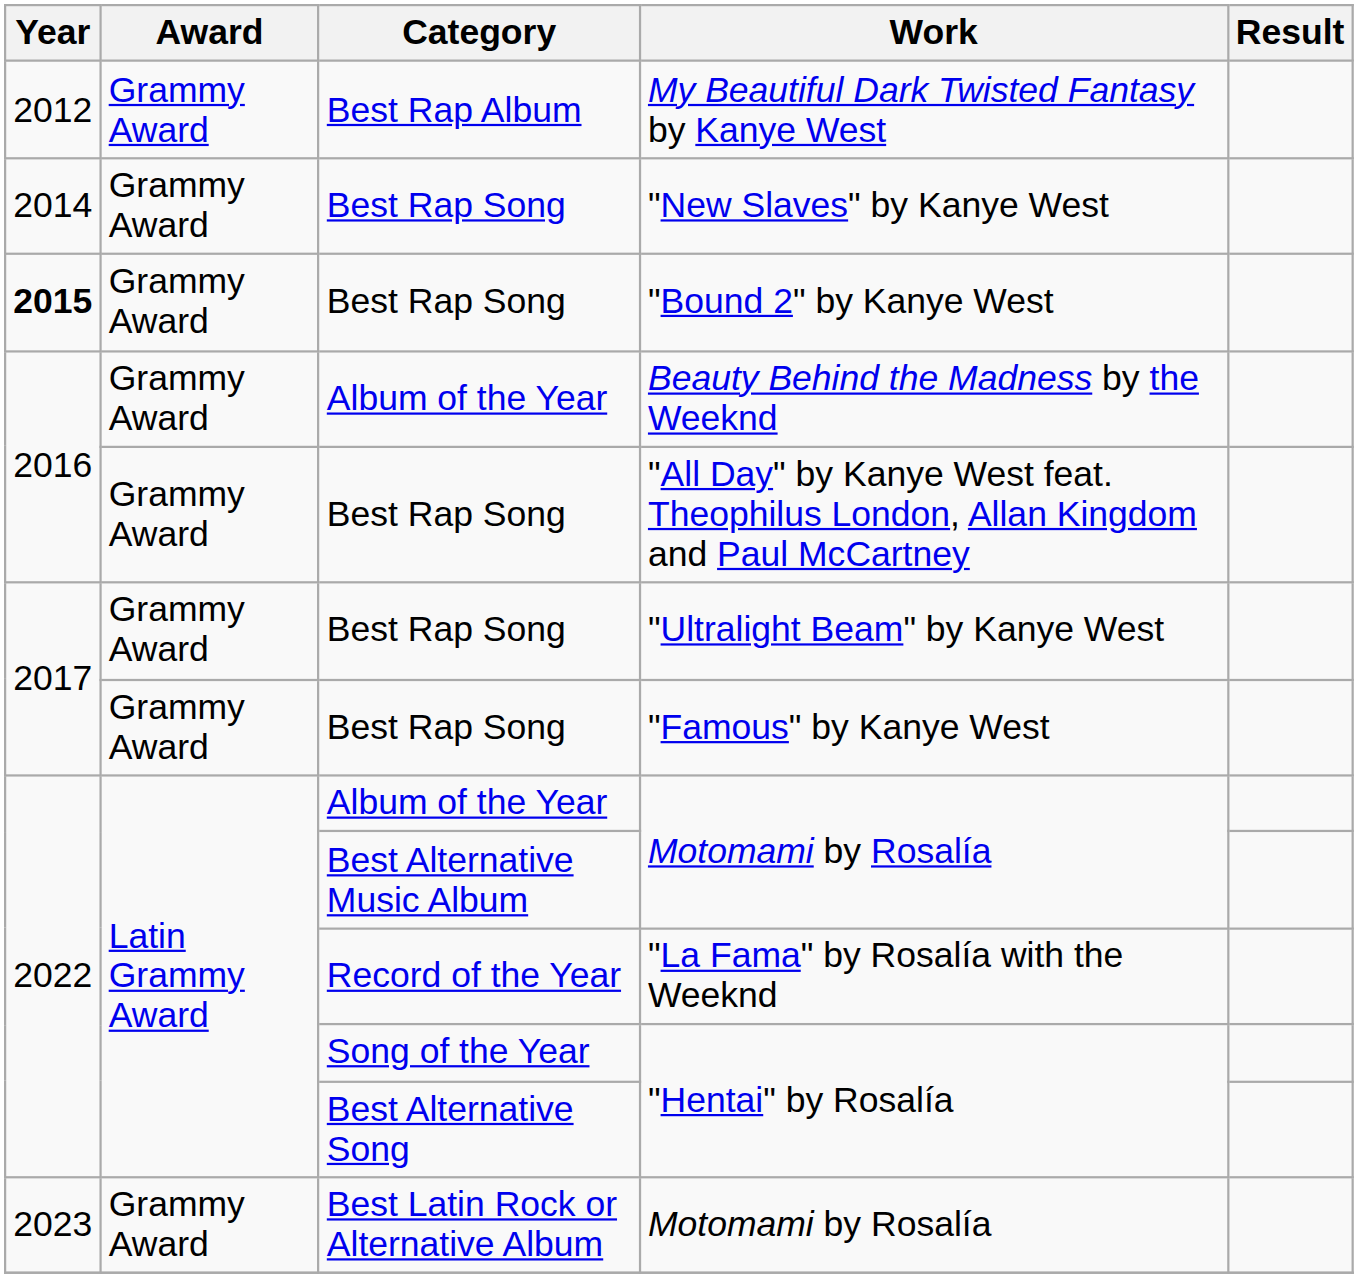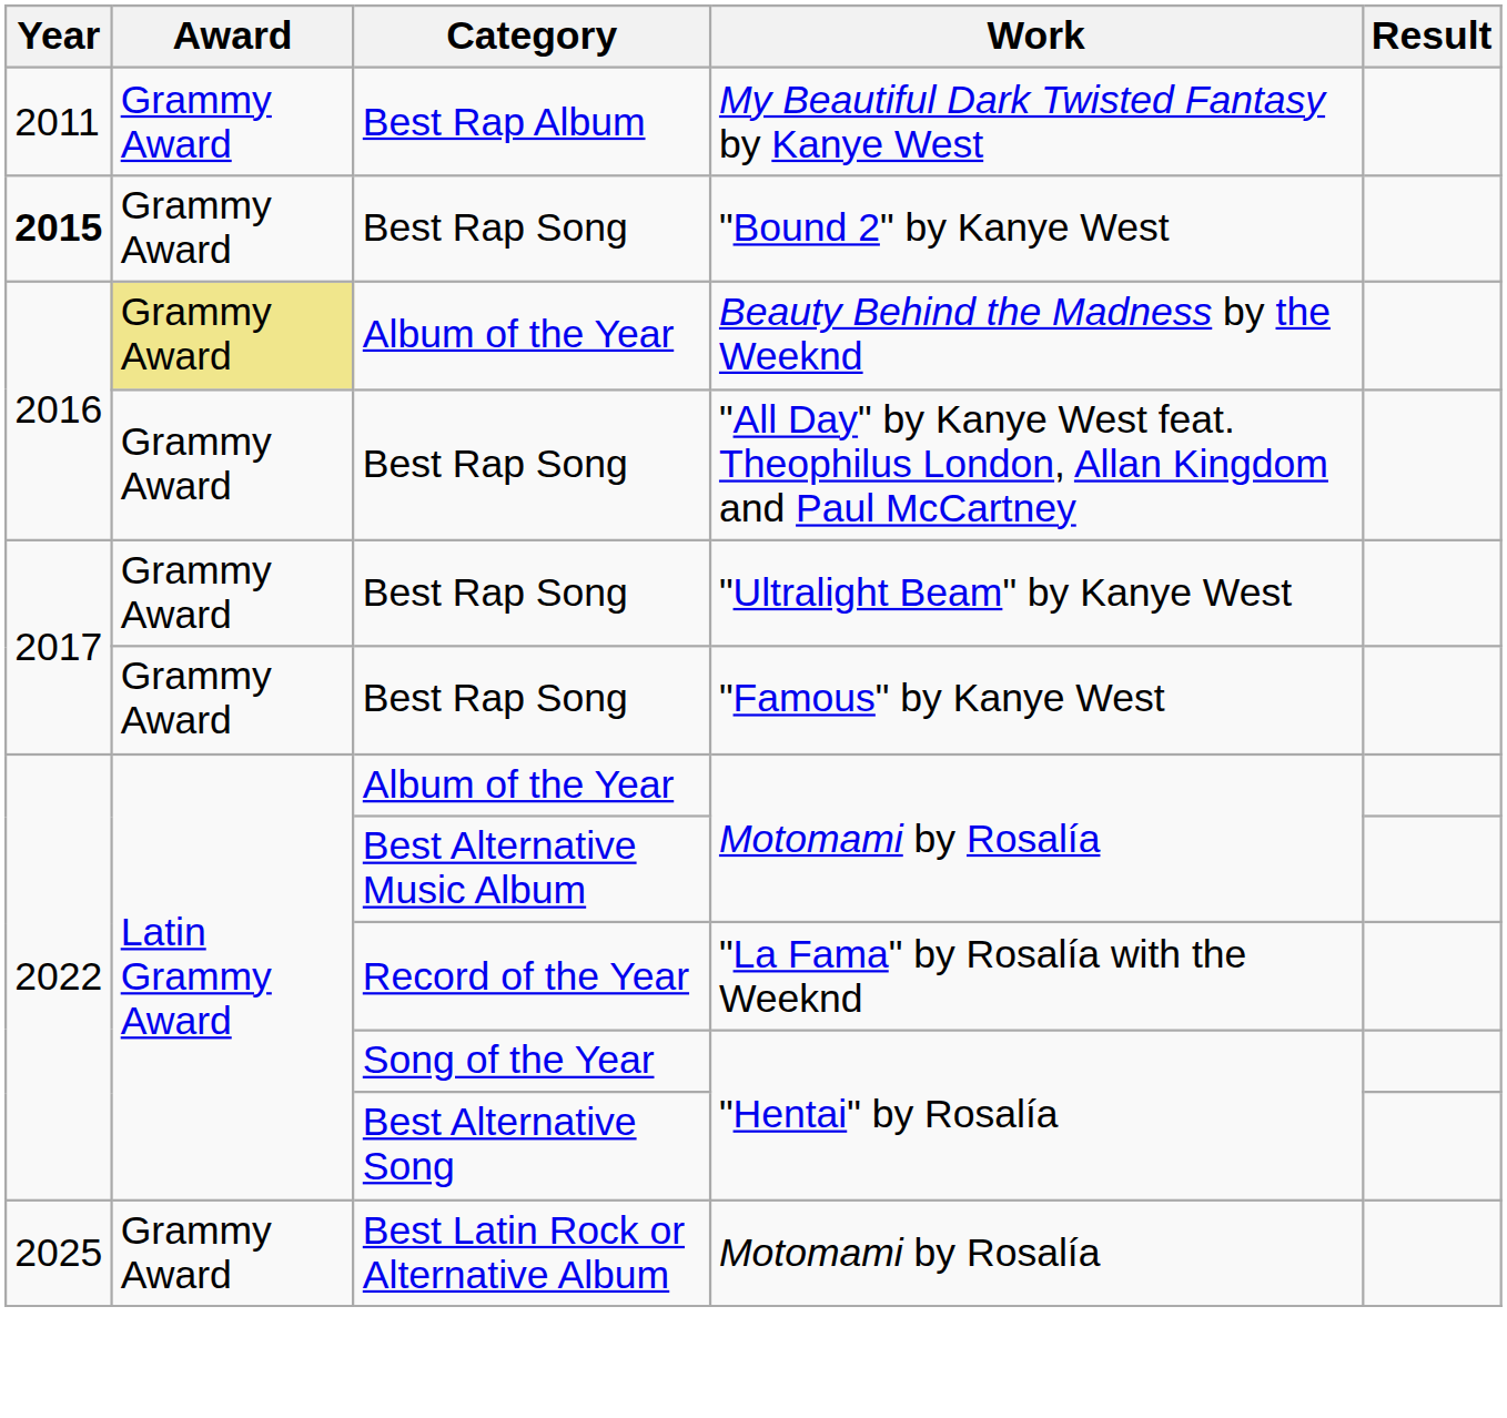My Beautiful Dark Twisted Fantasy by Kanye West | Year: 2012 -> 2011
- row: 2014 | Grammy Award | Best Rap Song | "New Slaves" by Kanye West
Beauty Behind the Madness by the Weeknd | Award: no background -> khaki background
Best Latin Rock or Alternative Album / Motomami by Rosalía | Year: 2023 -> 2025
